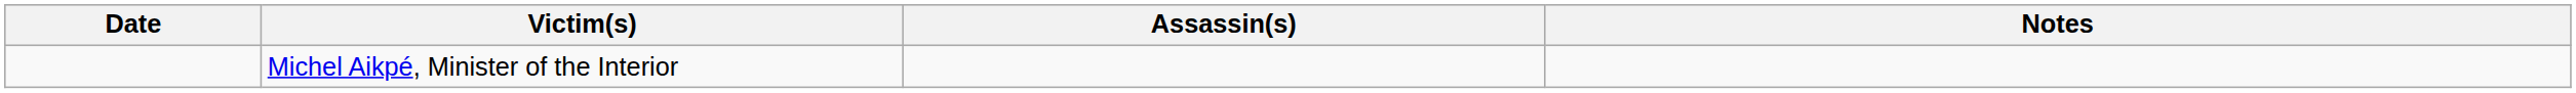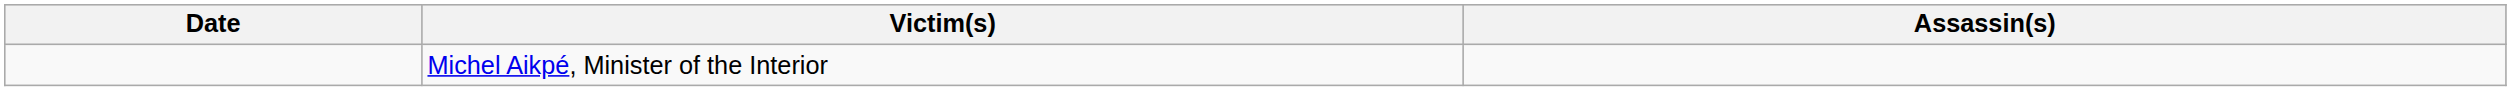- column: Notes
